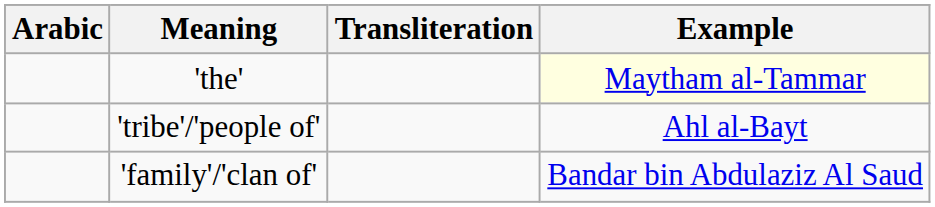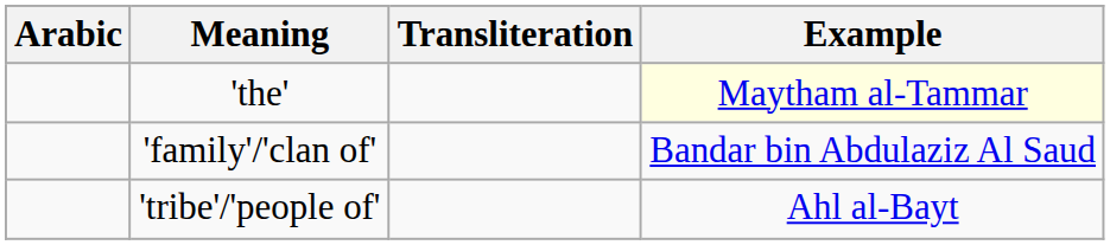rows swapped: 'family'/'clan of' <-> 'tribe'/'people of'
